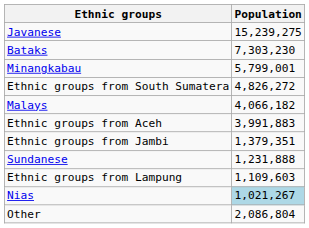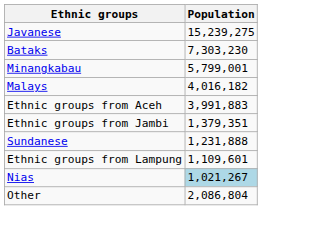- row: Ethnic groups from South Sumatera | 4,826,272
Malays | Population: 4,066,182 -> 4,016,182
Ethnic groups from Lampung | Population: 1,109,603 -> 1,109,601
